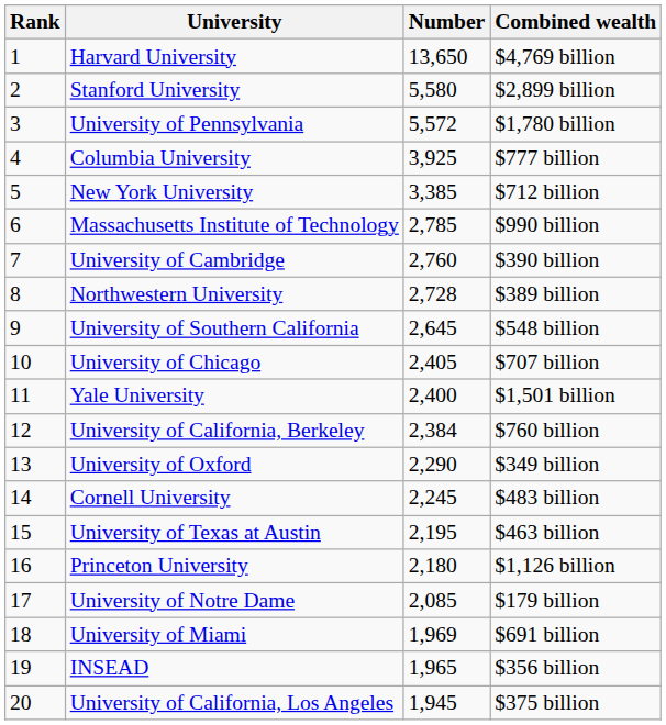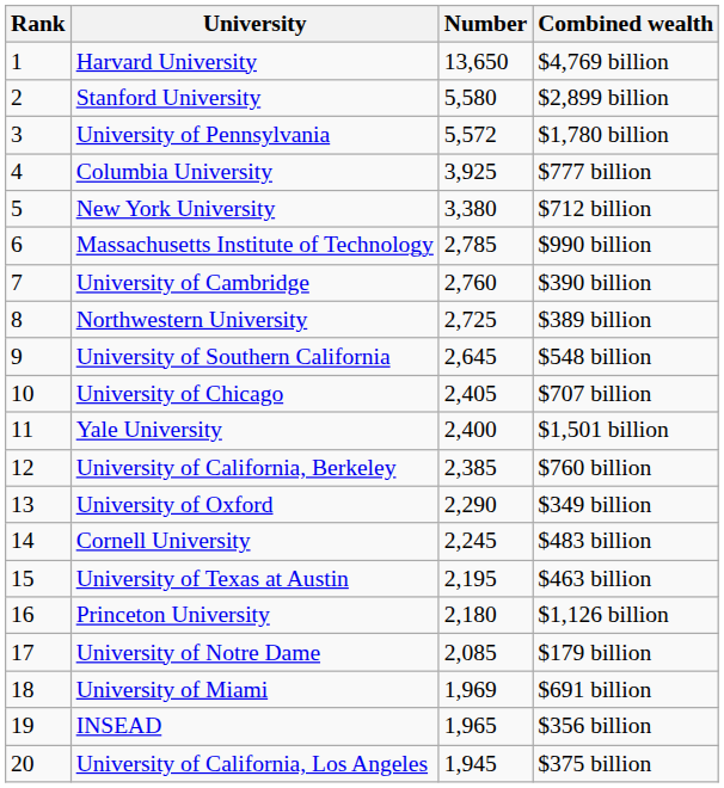New York University | Number: 3,385 -> 3,380
Northwestern University | Number: 2,728 -> 2,725
University of California, Berkeley | Number: 2,384 -> 2,385
